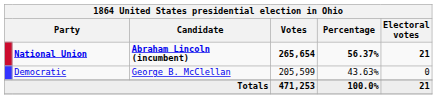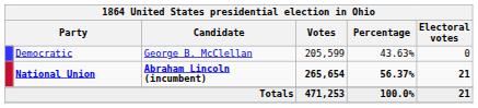rows swapped: National Union <-> Democratic
